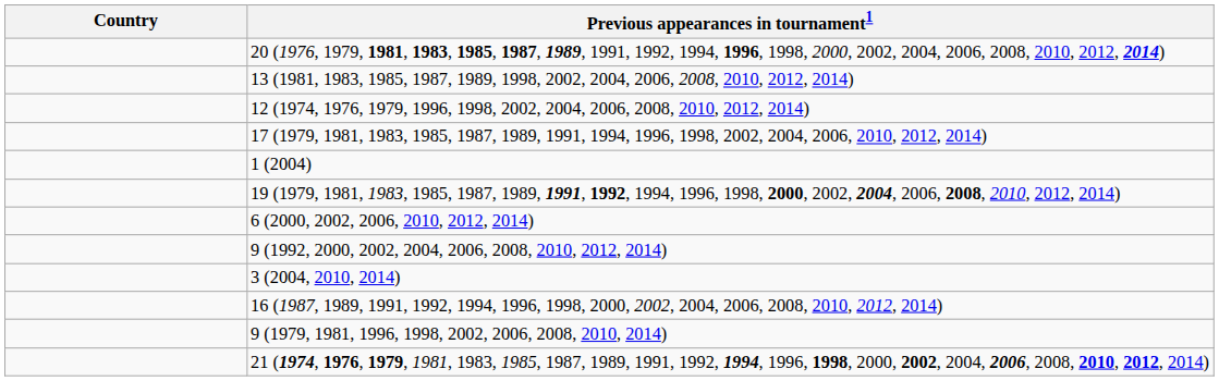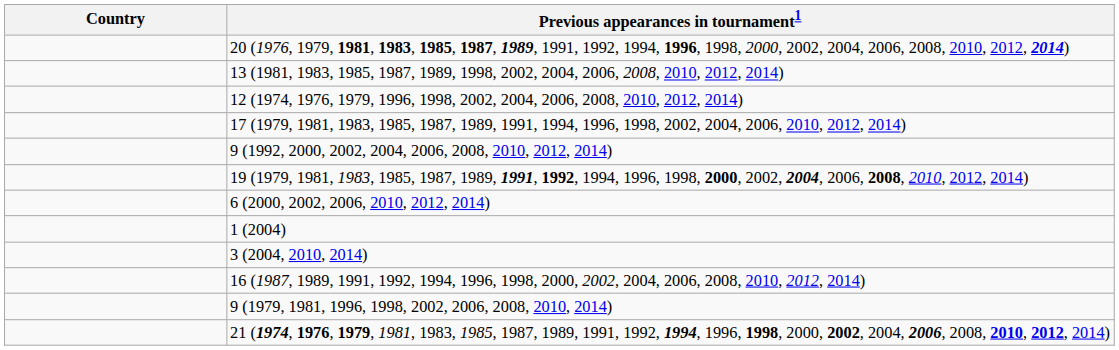rows swapped: 9 (1992, 2000, 2002, 2004, 2006, 2008, 2010, 2012, 2014) <-> 1 (2004)
